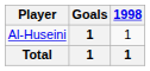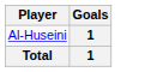- column: 1998 | 1 | 1
